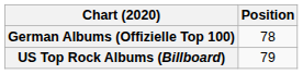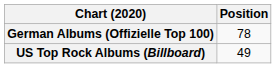US Top Rock Albums (Billboard) | Position: 79 -> 49
